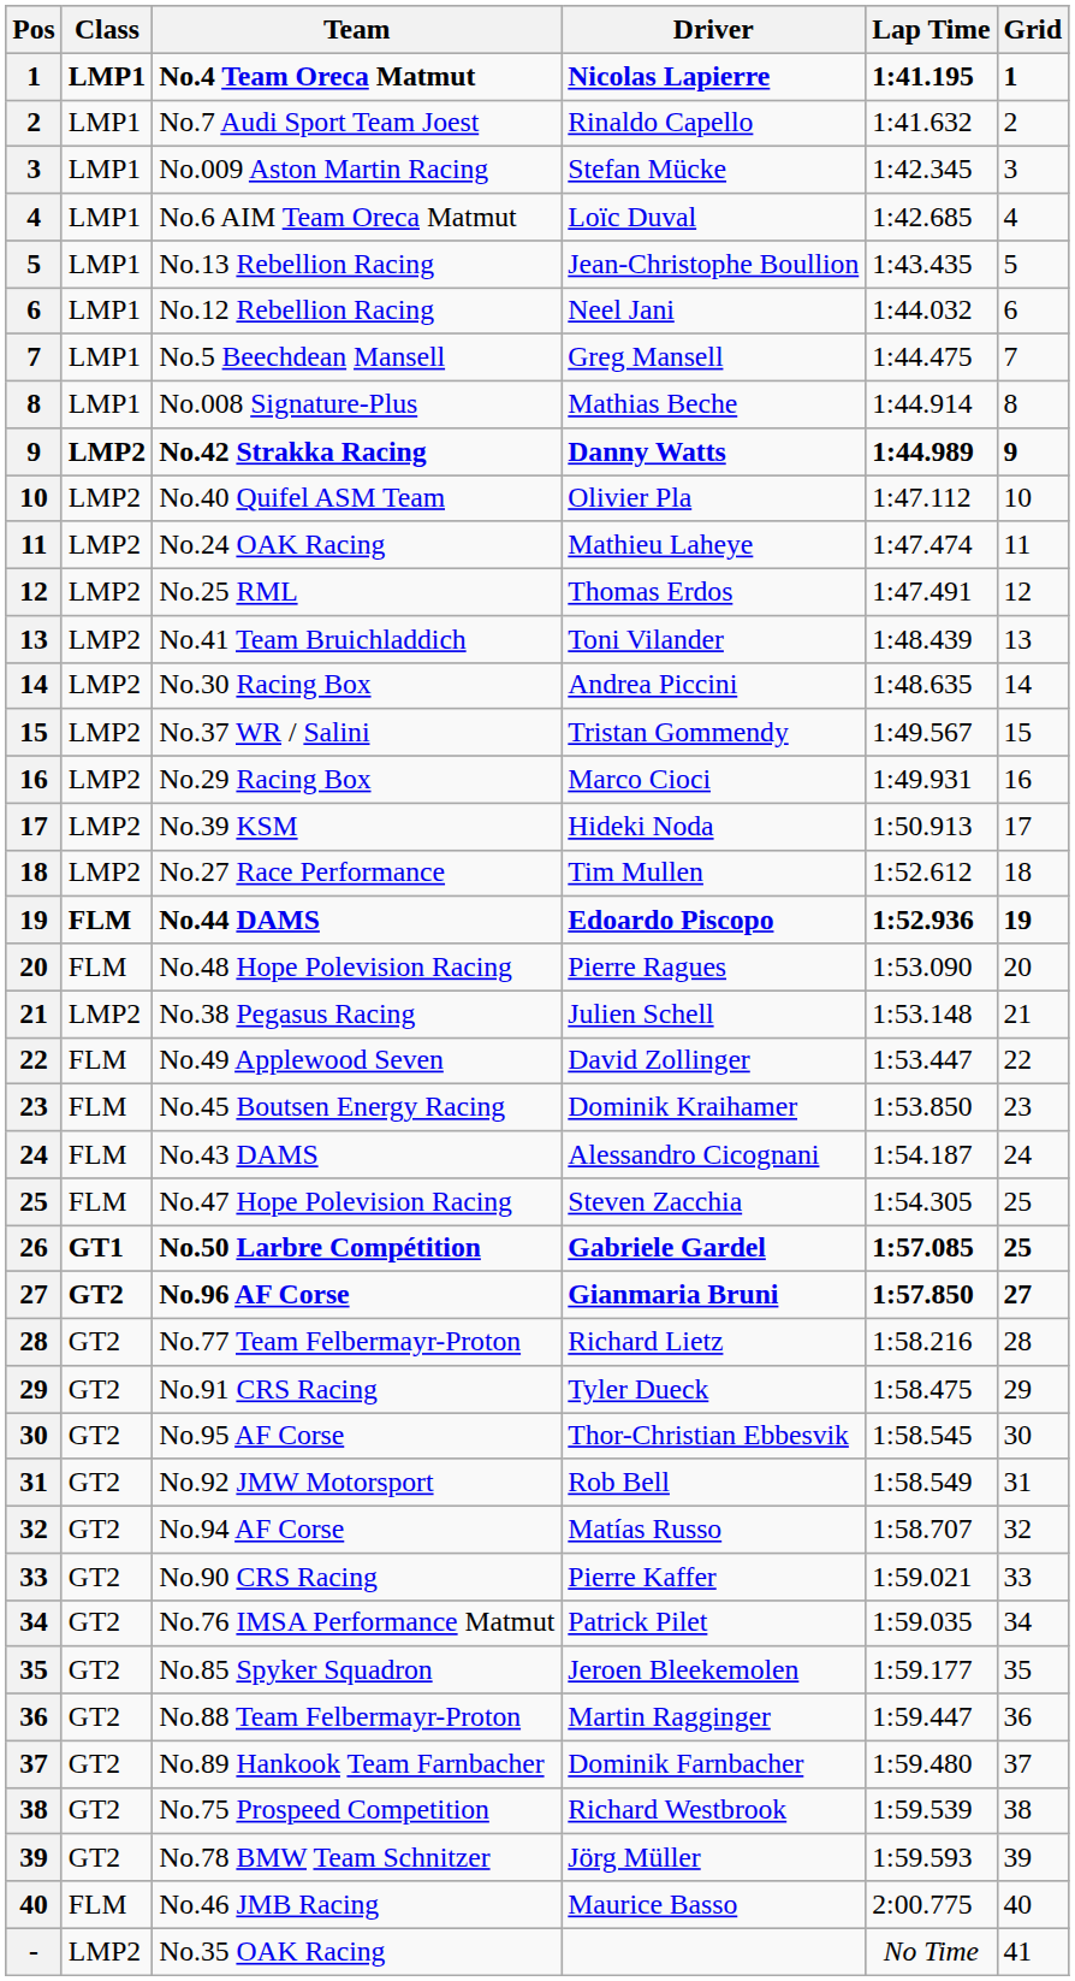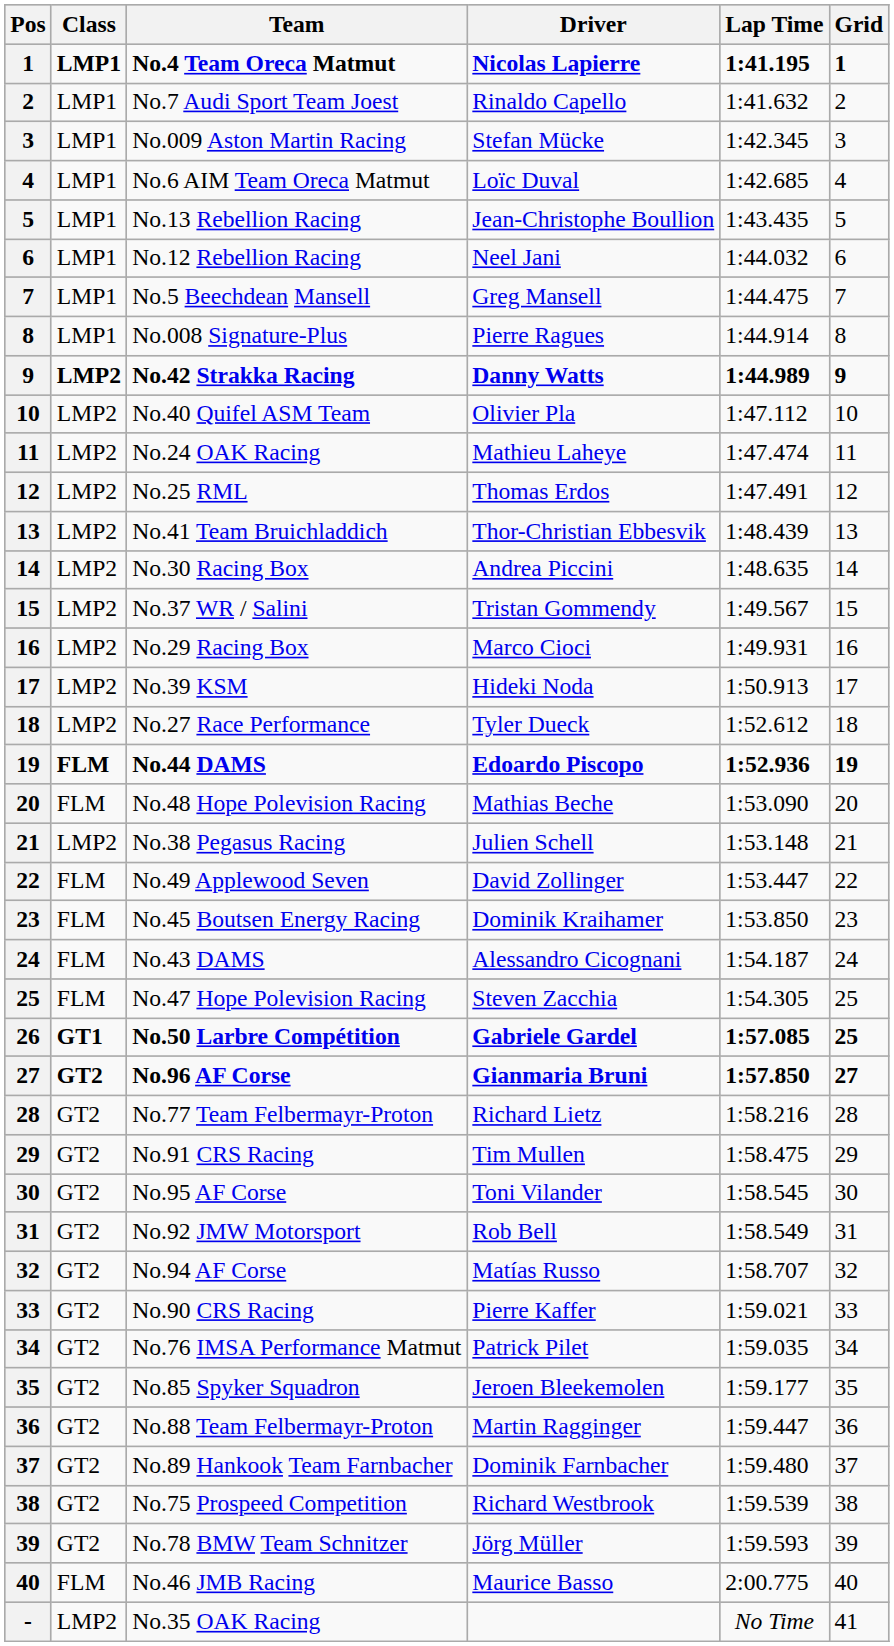No.008 Signature-Plus | Driver: Mathias Beche -> Pierre Ragues
No.41 Team Bruichladdich | Driver: Toni Vilander -> Thor-Christian Ebbesvik
No.27 Race Performance | Driver: Tim Mullen -> Tyler Dueck
No.48 Hope Polevision Racing | Driver: Pierre Ragues -> Mathias Beche
No.91 CRS Racing | Driver: Tyler Dueck -> Tim Mullen
No.95 AF Corse | Driver: Thor-Christian Ebbesvik -> Toni Vilander
